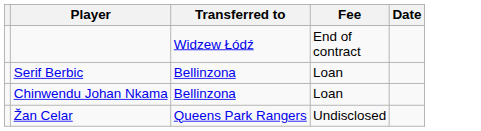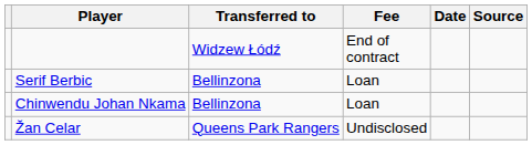+ column: Source
